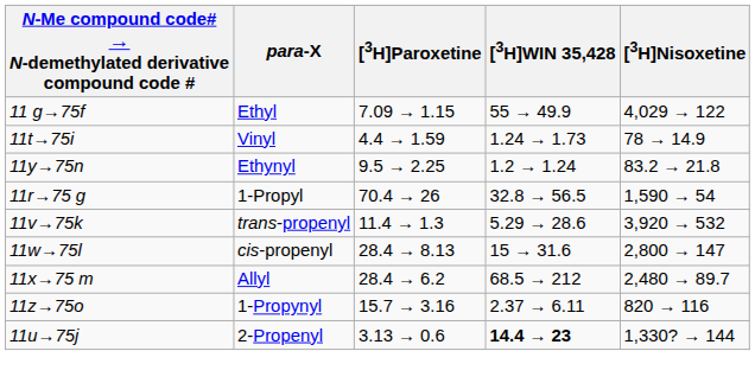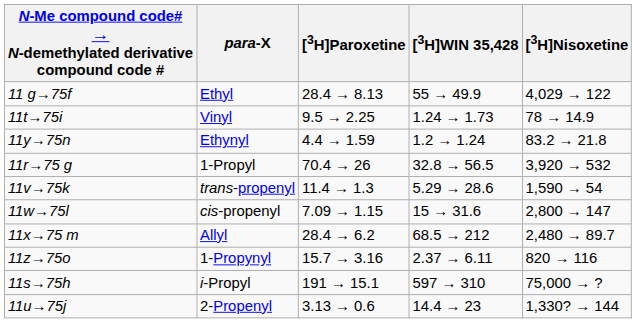11 g→75f | [3H]Paroxetine: 7.09 → 1.15 -> 28.4 → 8.13
11t→75i | [3H]Paroxetine: 4.4 → 1.59 -> 9.5 → 2.25
11y→75n | [3H]Paroxetine: 9.5 → 2.25 -> 4.4 → 1.59
11r→75 g | [3H]Nisoxetine: 1,590 → 54 -> 3,920 → 532
11v→75k | [3H]Nisoxetine: 3,920 → 532 -> 1,590 → 54
11w→75l | [3H]Paroxetine: 28.4 → 8.13 -> 7.09 → 1.15
+ row: 11s→75h | i-Propyl | 191 → 15.1 | 597 → 310 | 75,000 → ?
11u→75j | [3H]WIN 35,428: bold -> normal
